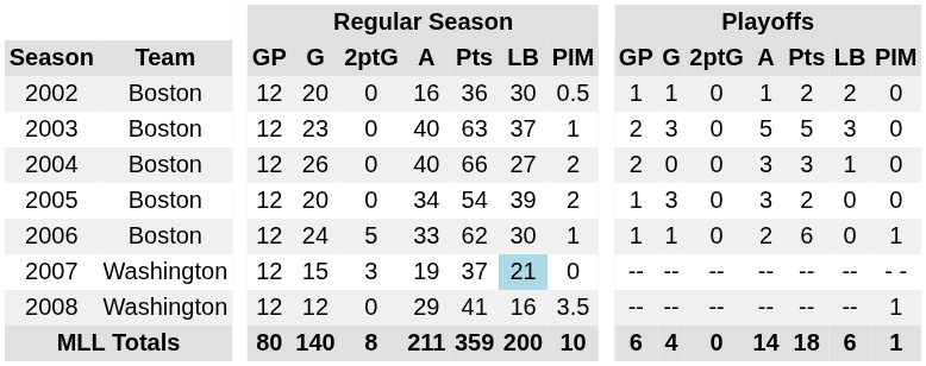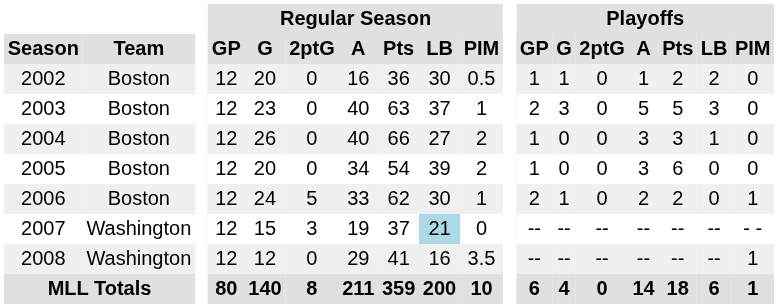2004 | Playoffs / GP: 2 -> 1
2005 | Playoffs / G: 3 -> 0
2005 | Playoffs / Pts: 2 -> 6
2006 | Playoffs / GP: 1 -> 2
2006 | Playoffs / Pts: 6 -> 2
